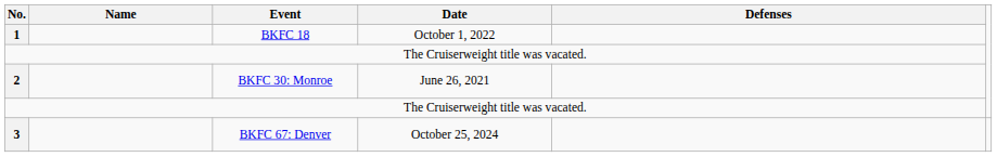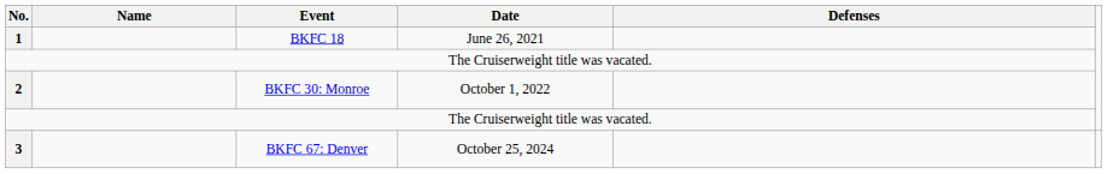1 | Date: October 1, 2022 -> June 26, 2021
2 | Date: June 26, 2021 -> October 1, 2022
